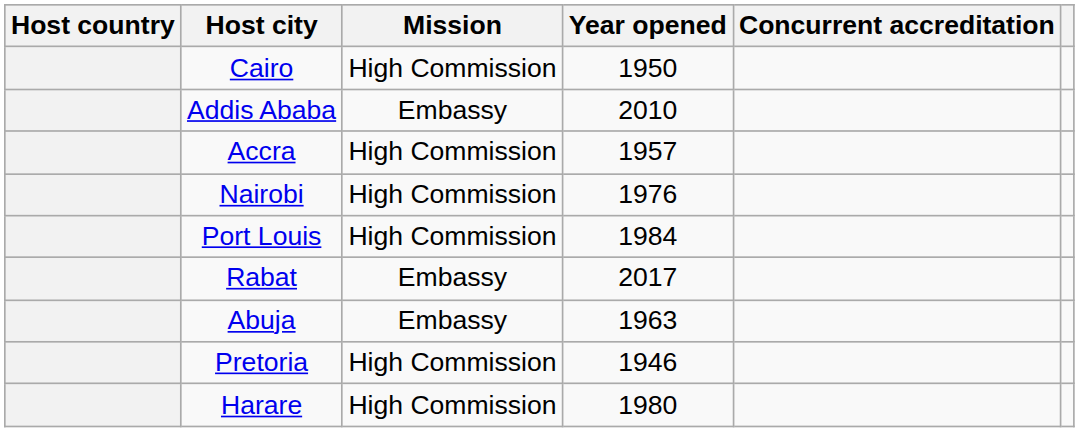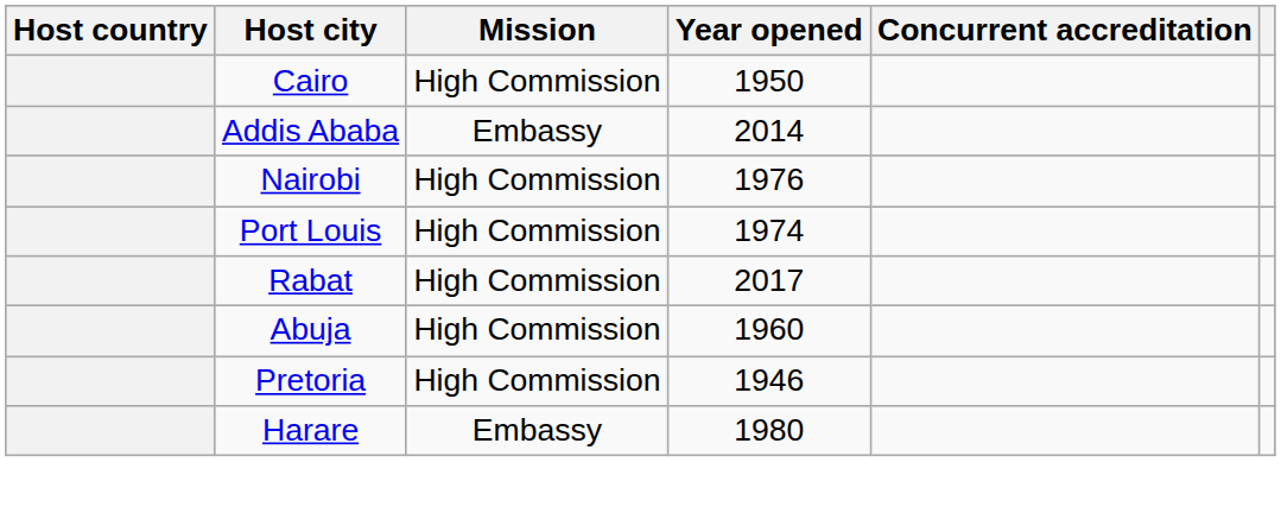Addis Ababa | Year opened: 2010 -> 2014
- row: Accra | High Commission | 1957
Port Louis | Year opened: 1984 -> 1974
Rabat | Mission: Embassy -> High Commission
Abuja | Mission: Embassy -> High Commission
Abuja | Year opened: 1963 -> 1960
Harare | Mission: High Commission -> Embassy
